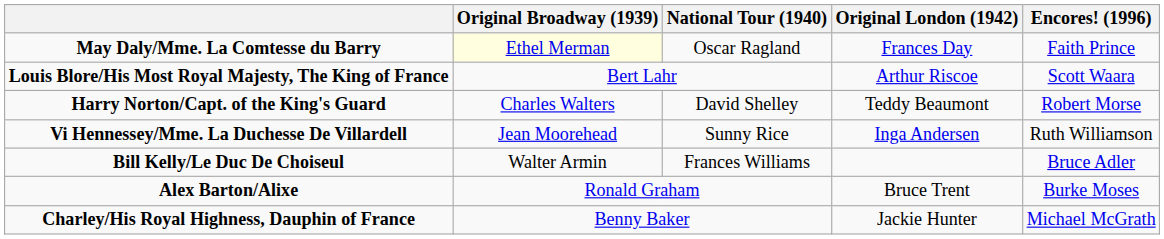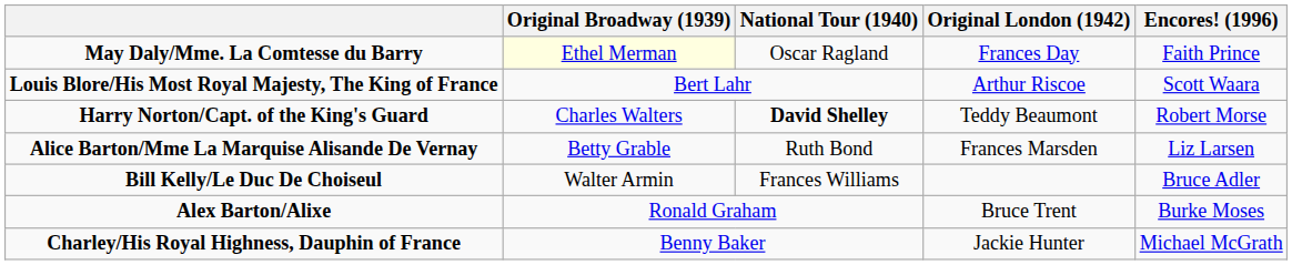Harry Norton/Capt. of the King's Guard | National Tour (1940): normal -> bold
+ row: Alice Barton/Mme La Marquise Alisande De Vernay | Betty Grable | Ruth Bond | Frances Marsden | Liz Larsen
- row: Vi Hennessey/Mme. La Duchesse De Villardell | Jean Moorehead | Sunny Rice | Inga Andersen | Ruth Williamson
